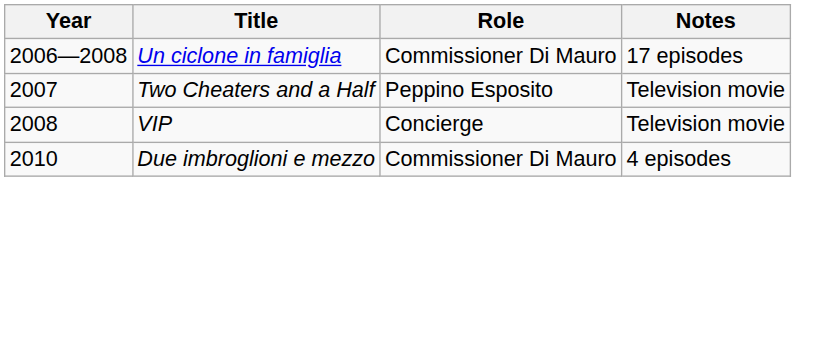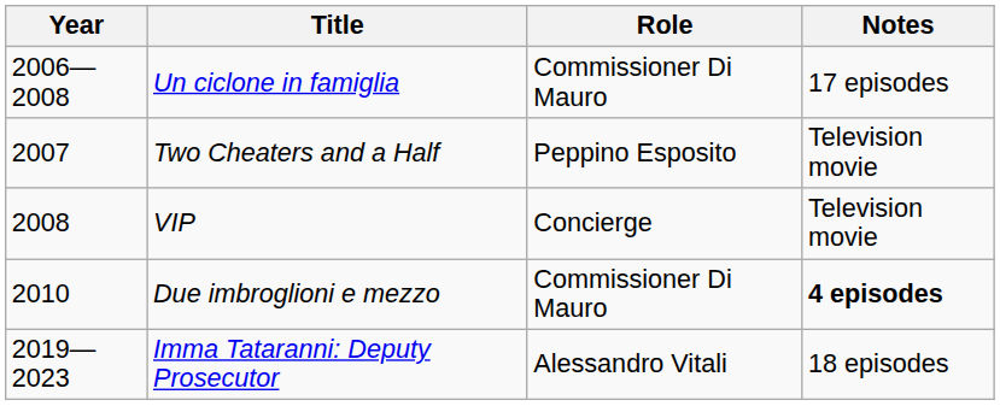Due imbroglioni e mezzo | Notes: normal -> bold
+ row: 2019—2023 | Imma Tataranni: Deputy Prosecutor | Alessandro Vitali | 18 episodes
